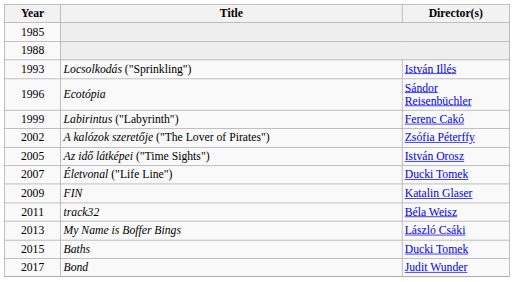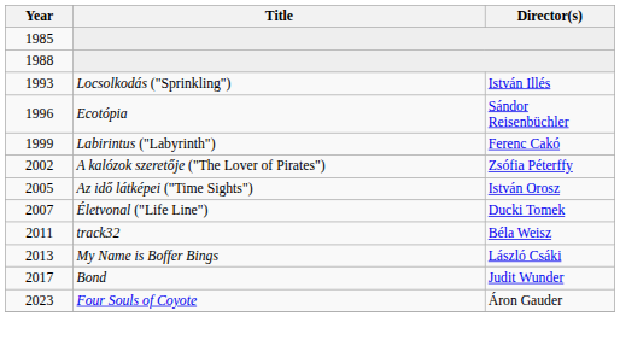- row: 2009 | FIN | Katalin Glaser
- row: 2015 | Baths | Ducki Tomek
+ row: 2023 | Four Souls of Coyote | Áron Gauder
